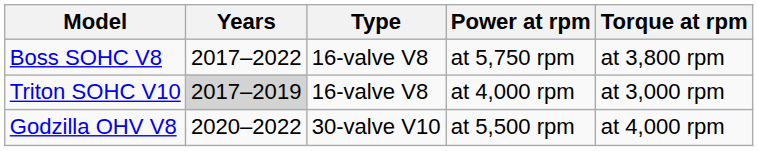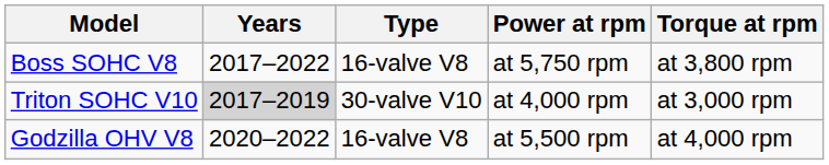Triton SOHC V10 | Type: 16-valve V8 -> 30-valve V10
Godzilla OHV V8 | Type: 30-valve V10 -> 16-valve V8
